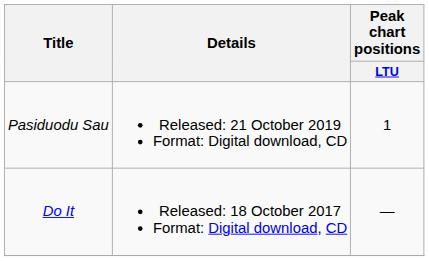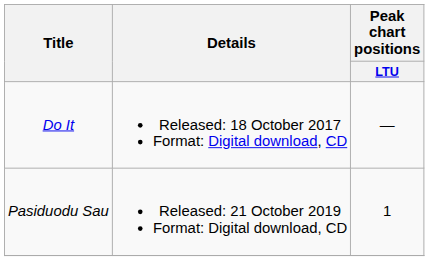rows swapped: Do It <-> Pasiduodu Sau
